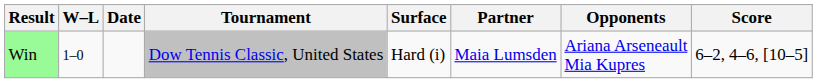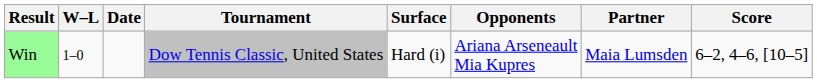columns swapped: Partner <-> Opponents
